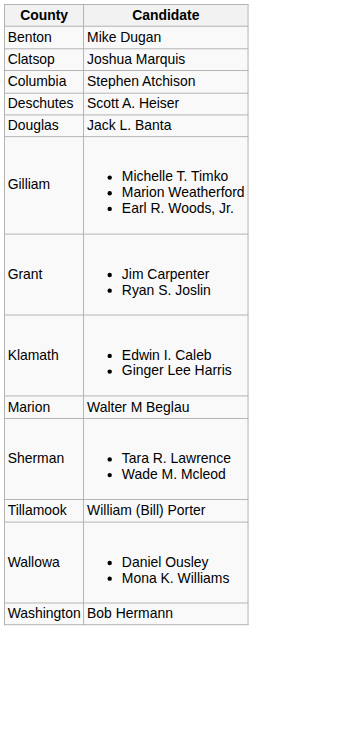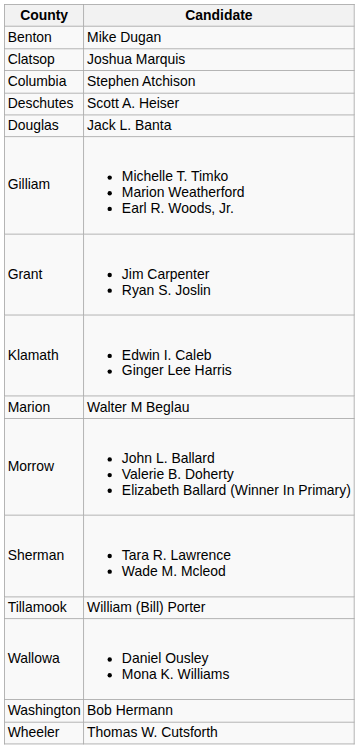+ row: Morrow | John L. Ballard Valerie B. Doherty Elizabeth Ballard (Winner In Primary)
+ row: Wheeler | Thomas W. Cutsforth
